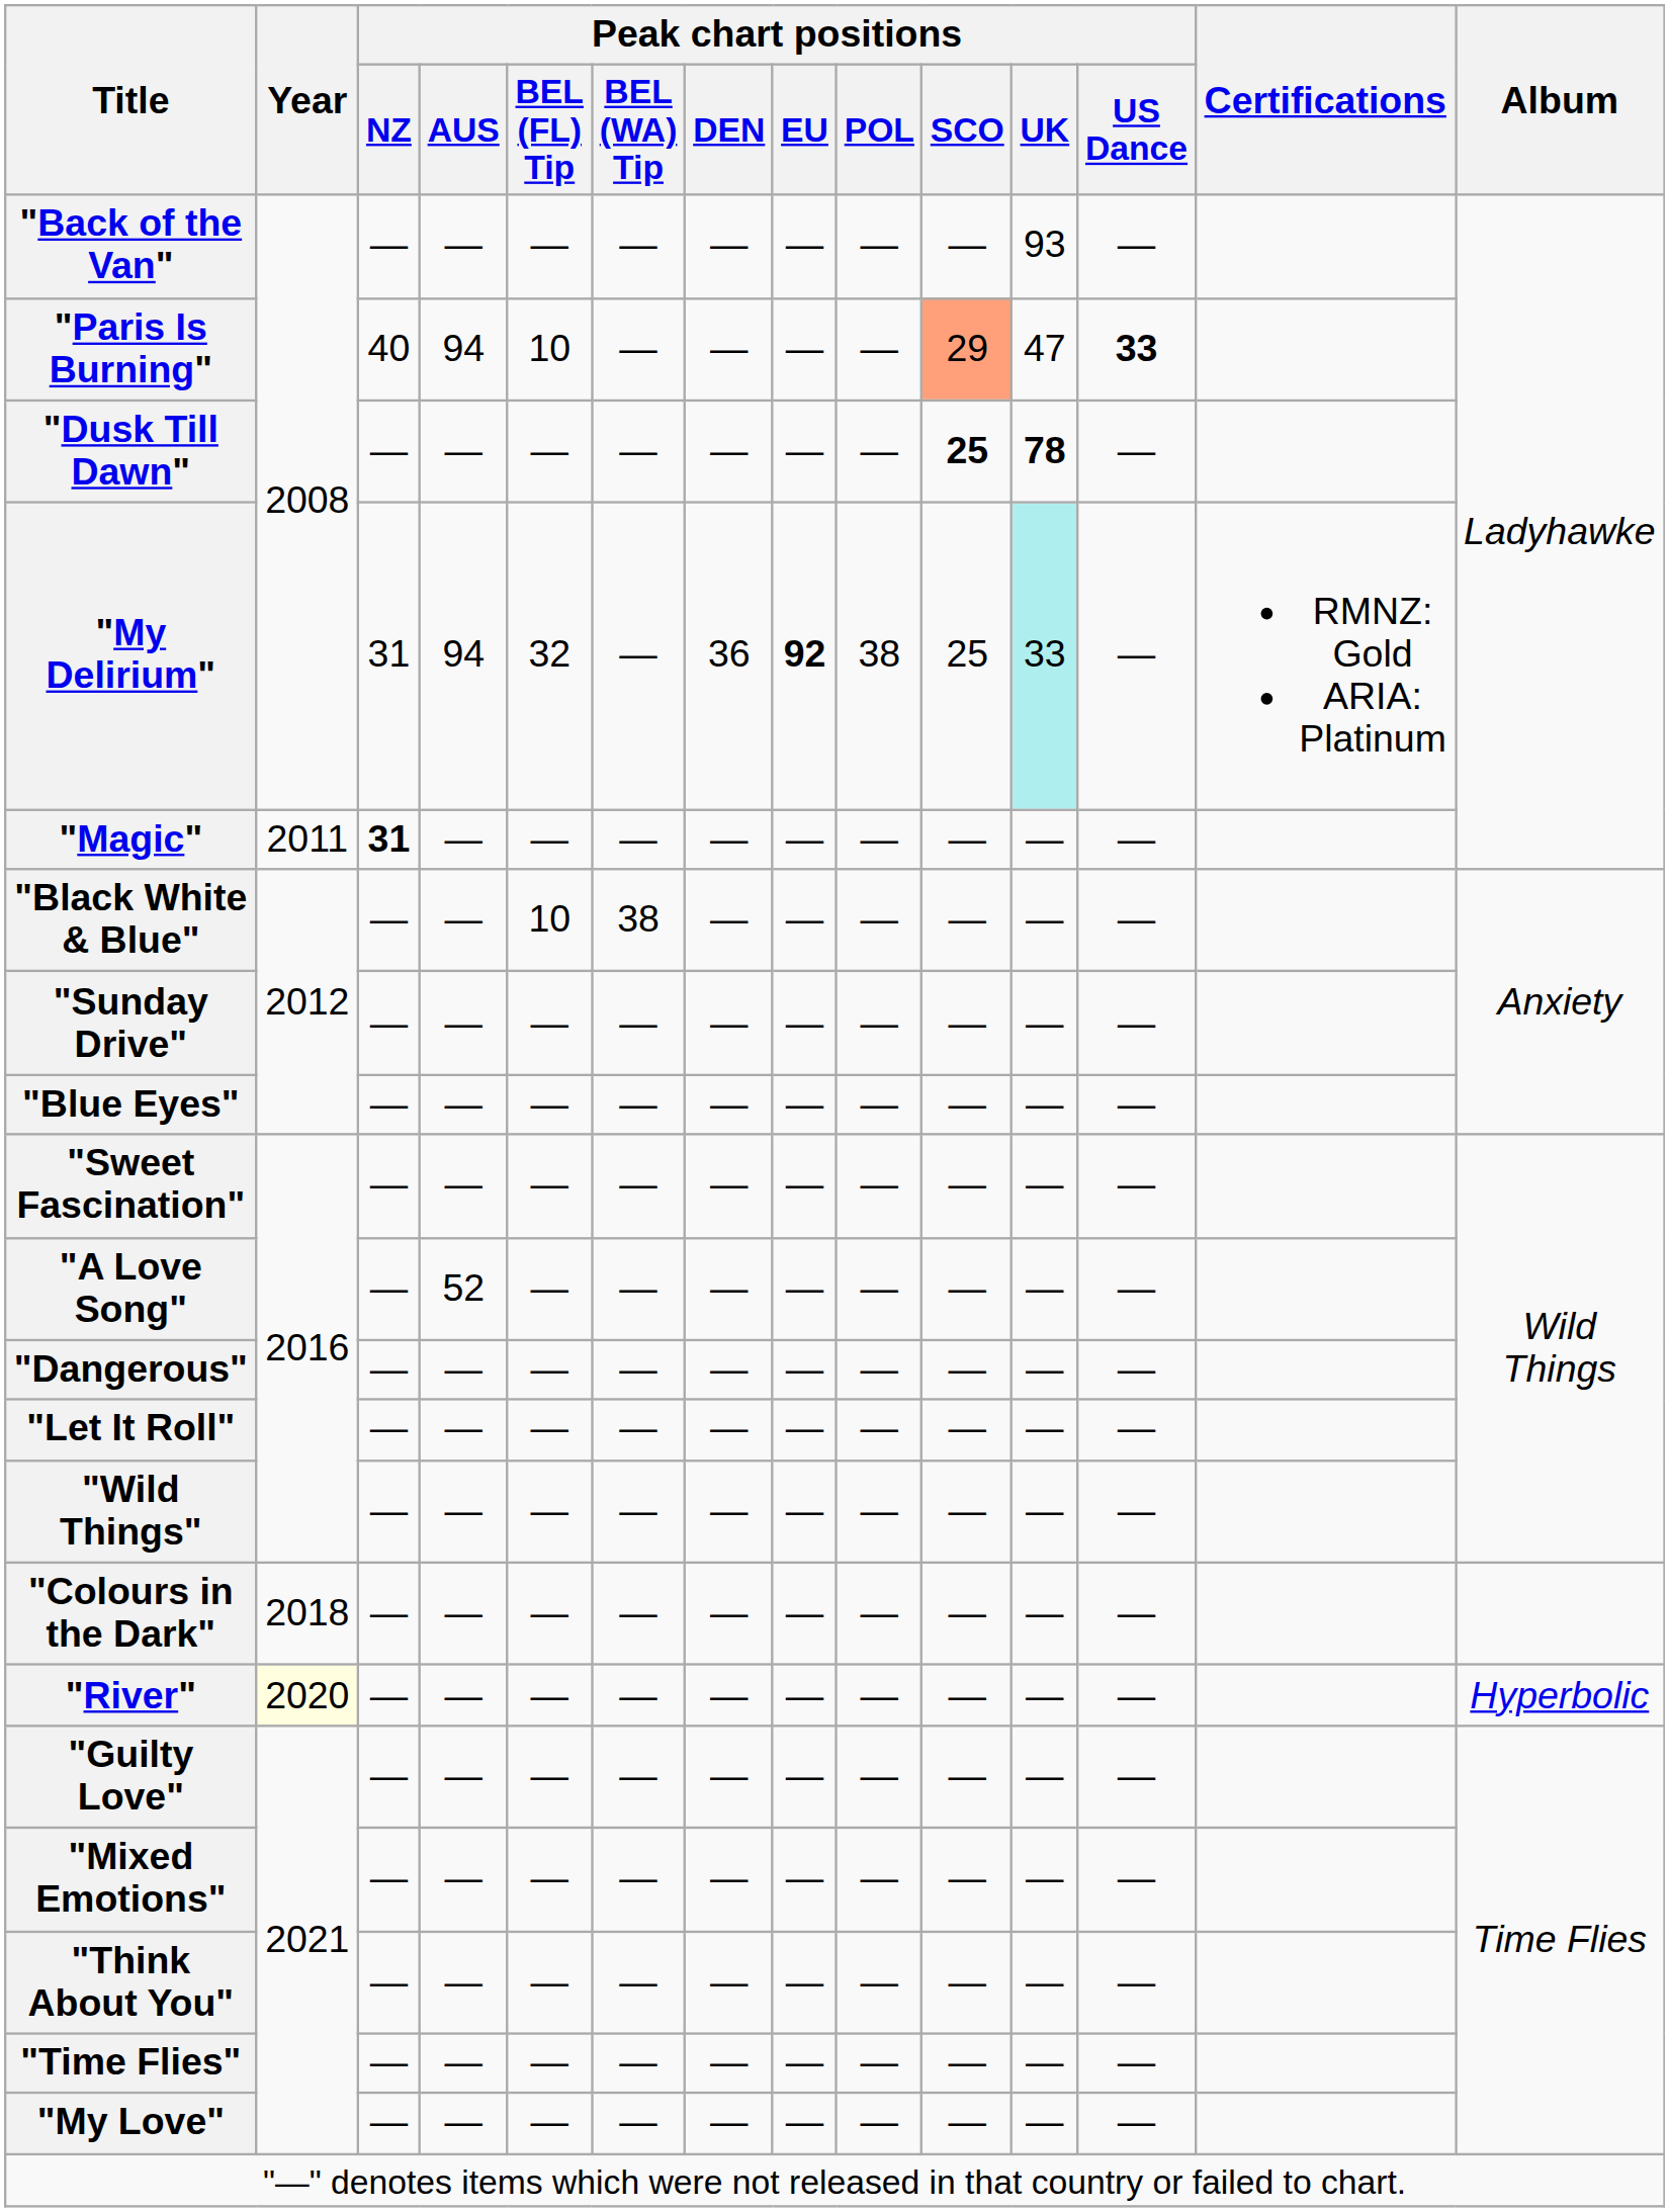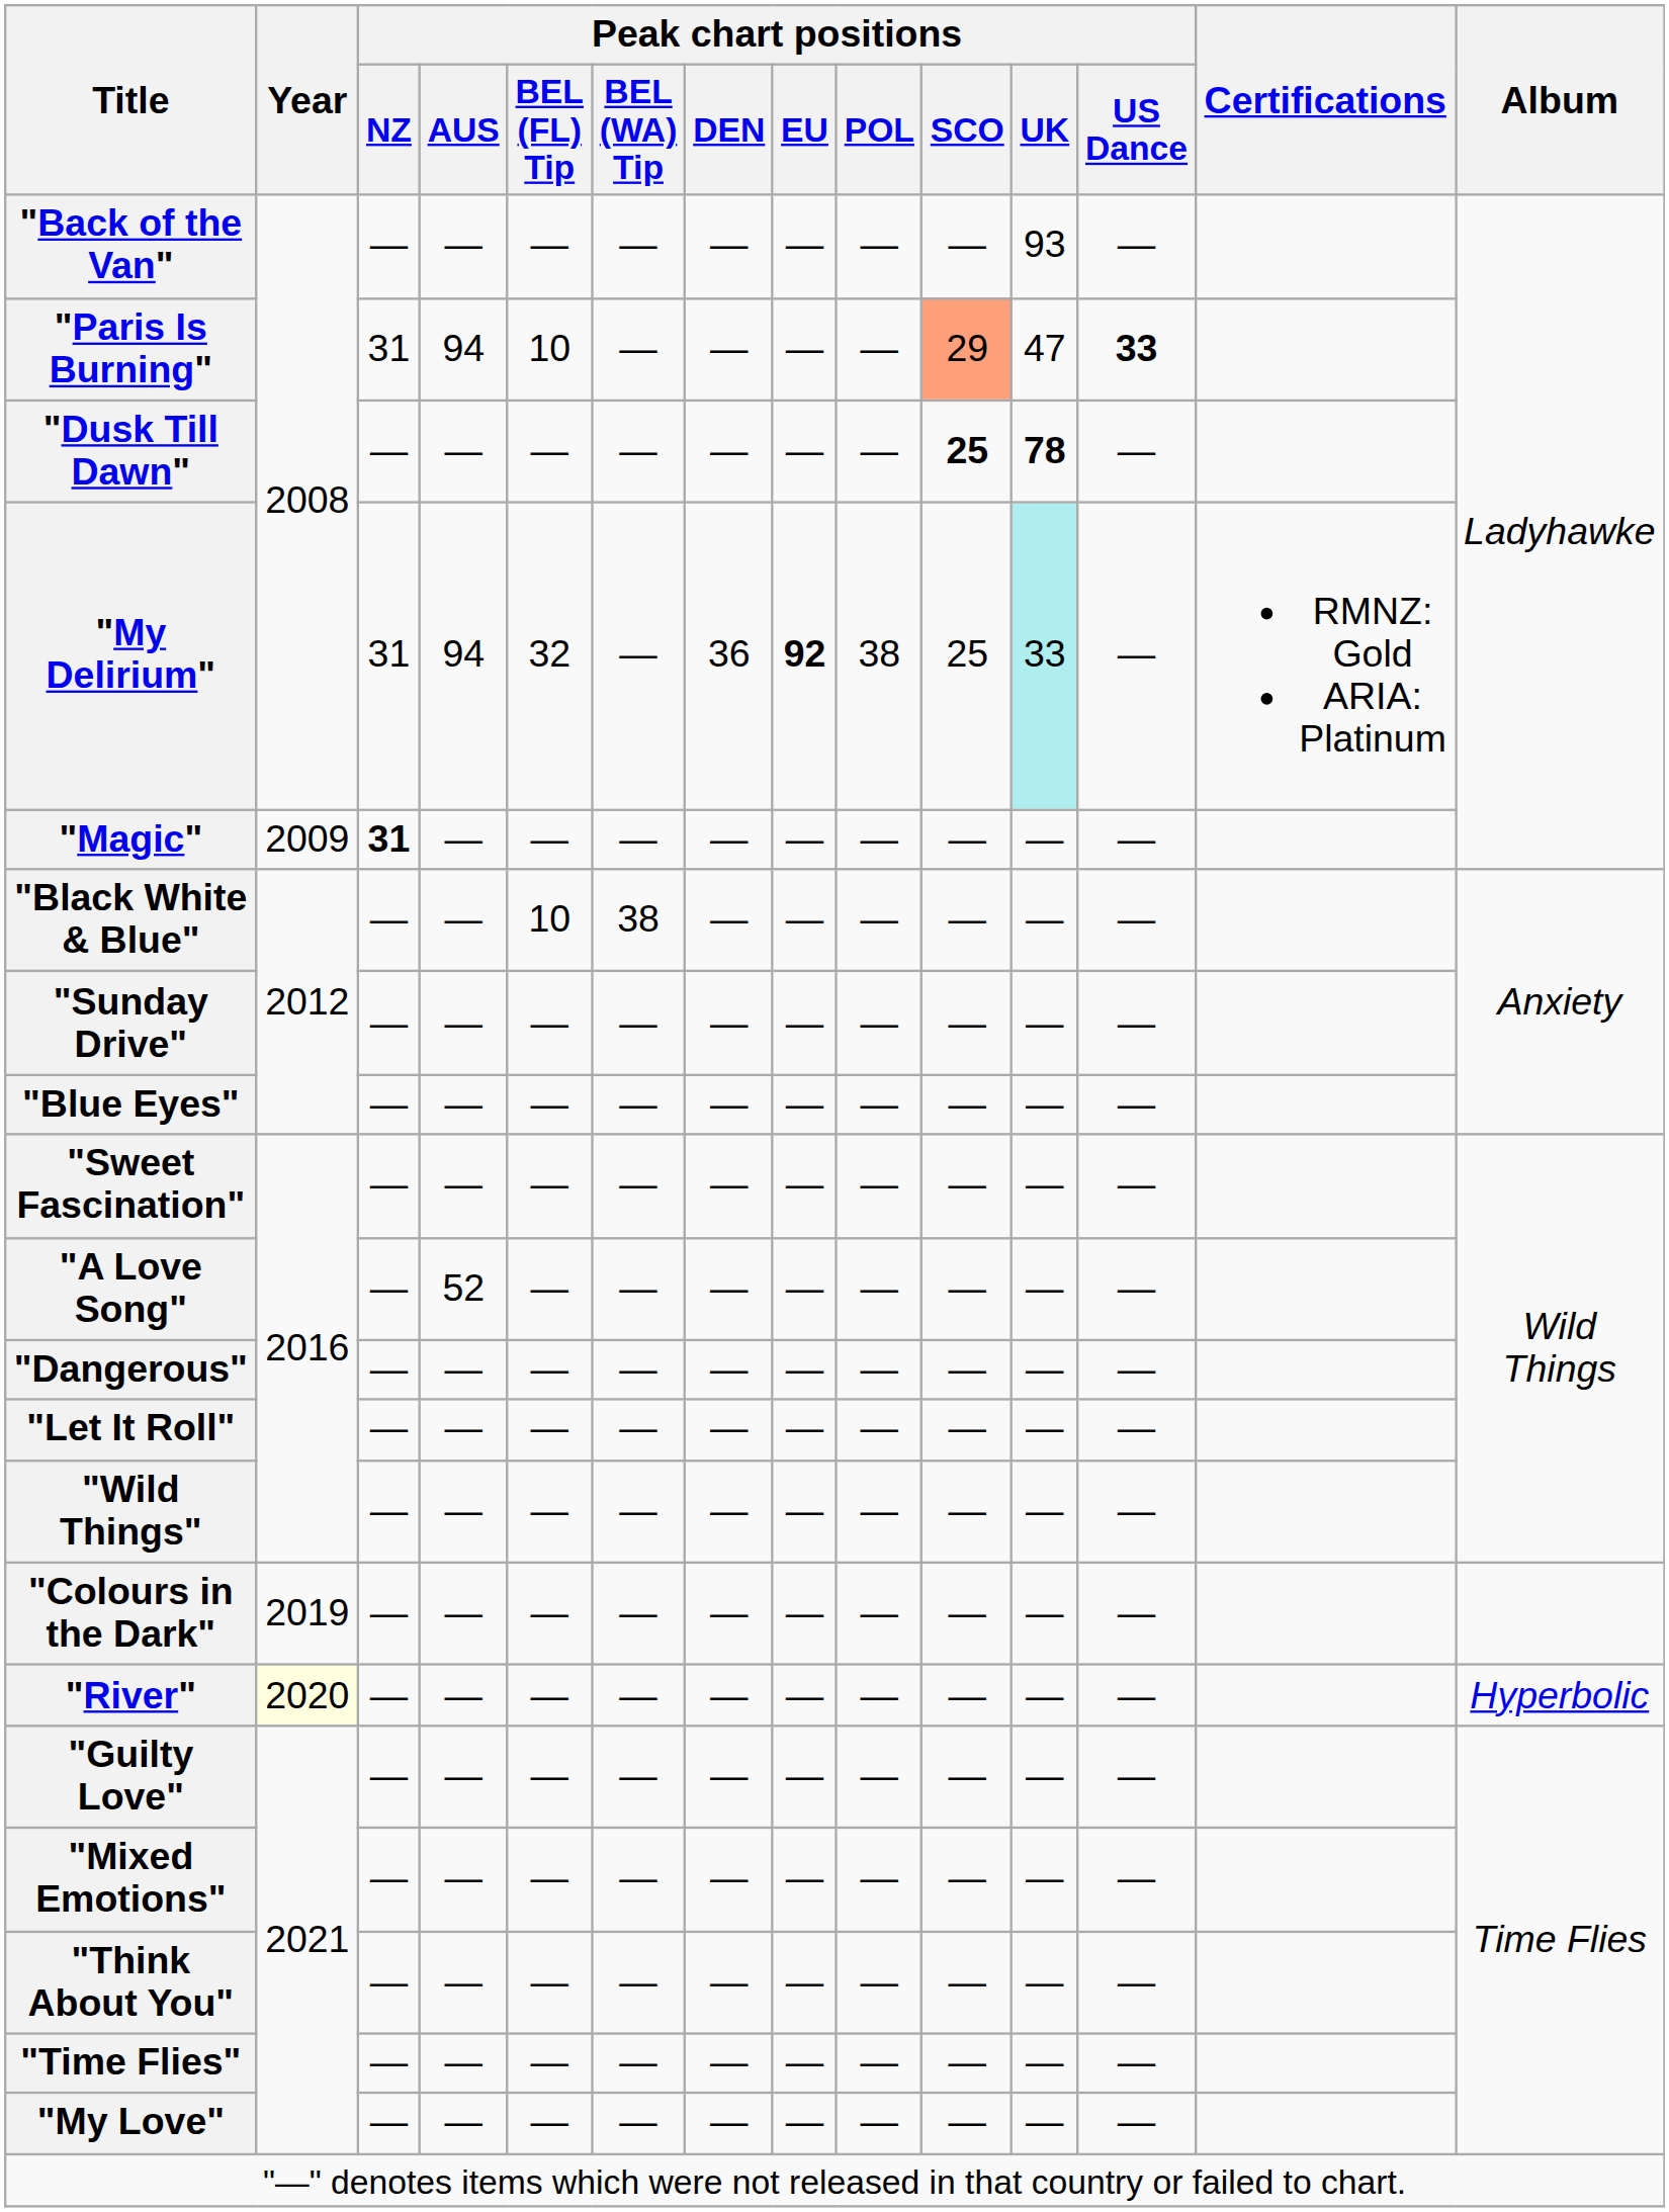"Paris Is Burning" | Peak chart positions / NZ: 40 -> 31
"Magic" | Year: 2011 -> 2009
"Colours in the Dark" | Year: 2018 -> 2019
